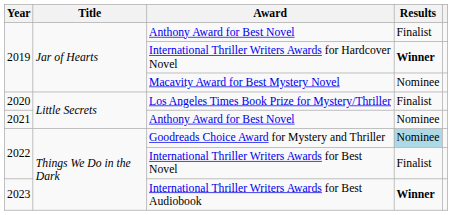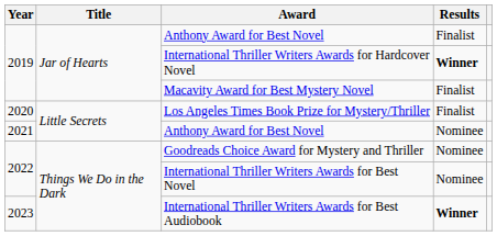Macavity Award for Best Mystery Novel | Results: Nominee -> Finalist
Goodreads Choice Award for Mystery and Thriller | Results: lightblue background -> no background
International Thriller Writers Awards for Best Novel | Results: Finalist -> Nominee
